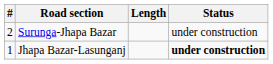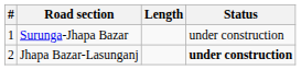Surunga-Jhapa Bazar | #: 2 -> 1
Jhapa Bazar-Lasunganj | #: 1 -> 2
